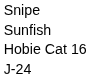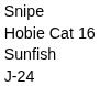rows swapped: Sunfish <-> Hobie Cat 16
